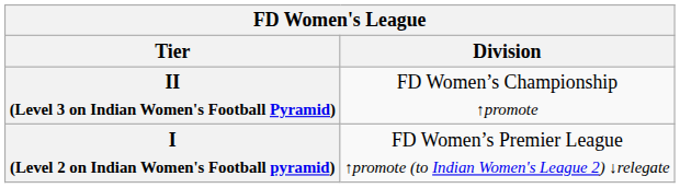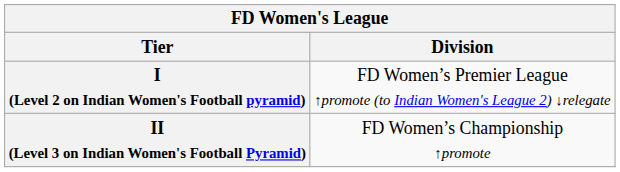rows swapped: I (Level 2 on Indian Women's Football pyramid) <-> II (Level 3 on Indian Women's Football Pyramid)
